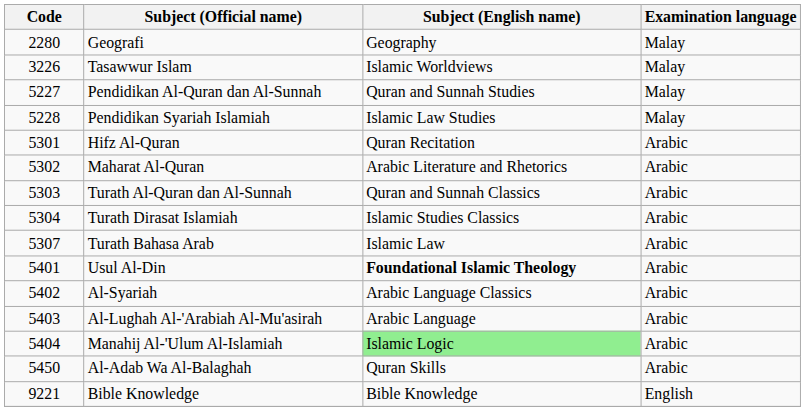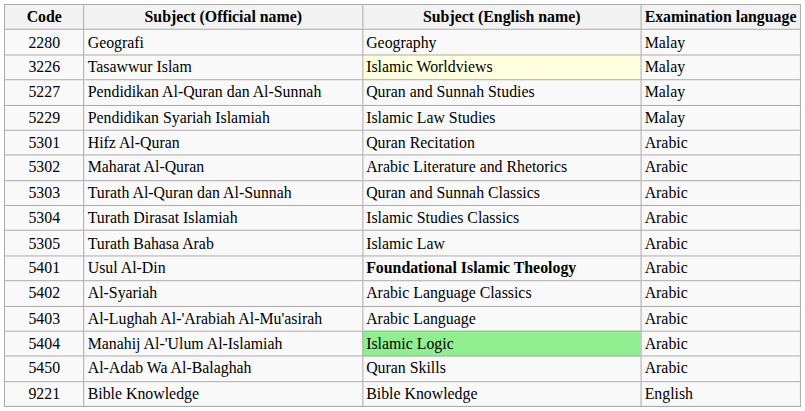Tasawwur Islam | Subject (English name): no background -> lightyellow background
Pendidikan Syariah Islamiah | Code: 5228 -> 5229
Turath Bahasa Arab | Code: 5307 -> 5305
